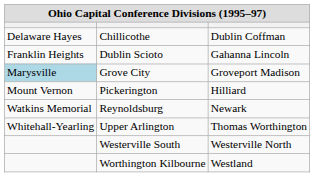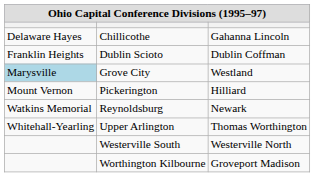Chillicothe | column 3: Dublin Coffman -> Gahanna Lincoln
Dublin Scioto | column 3: Gahanna Lincoln -> Dublin Coffman
Grove City | column 3: Groveport Madison -> Westland
Worthington Kilbourne | column 3: Westland -> Groveport Madison
